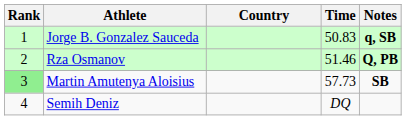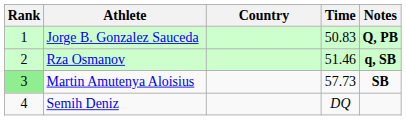Jorge B. Gonzalez Sauceda | Notes: q, SB -> Q, PB
Rza Osmanov | Notes: Q, PB -> q, SB
